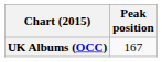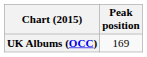UK Albums (OCC) | Peak position: 167 -> 169
